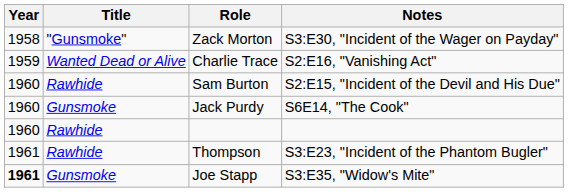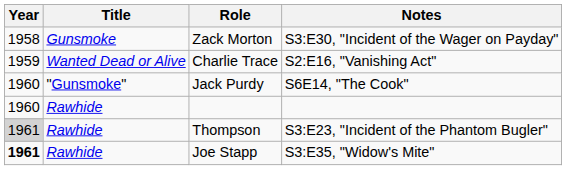Zack Morton | Title: "Gunsmoke" -> Gunsmoke
- row: 1960 | Rawhide | Sam Burton | S2:E15, "Incident of the Devil and His Due"
Jack Purdy | Title: Gunsmoke -> "Gunsmoke"
Thompson | Year: no background -> lightgrey background
Joe Stapp | Title: Gunsmoke -> Rawhide
